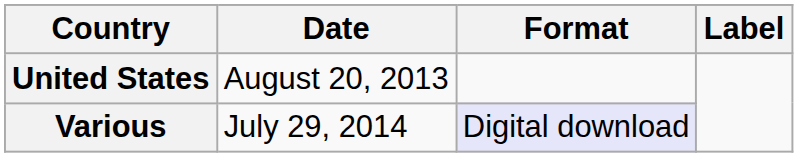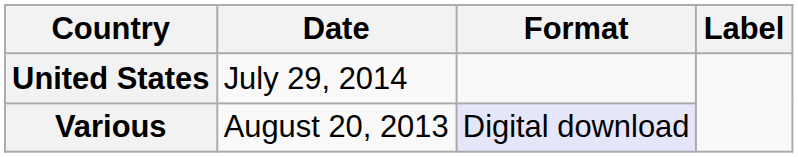United States | Date: August 20, 2013 -> July 29, 2014
Various | Date: July 29, 2014 -> August 20, 2013
